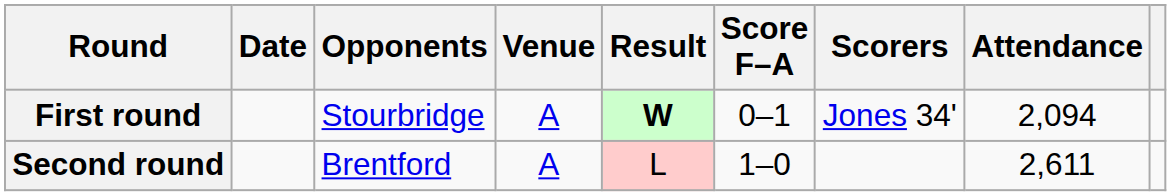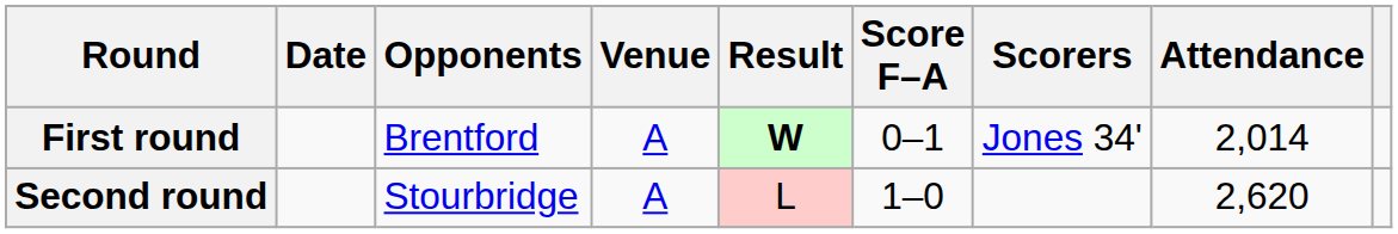First round | Opponents: Stourbridge -> Brentford
First round | Attendance: 2,094 -> 2,014
Second round | Opponents: Brentford -> Stourbridge
Second round | Attendance: 2,611 -> 2,620
